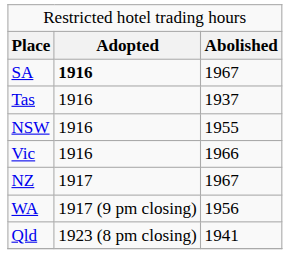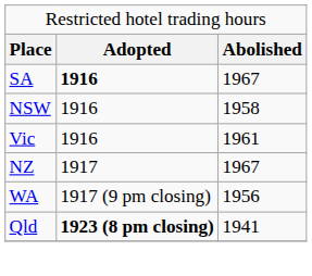- row: Tas | 1916 | 1937
NSW | column 3: 1955 -> 1958
Vic | column 3: 1966 -> 1961
Qld | column 2: normal -> bold
